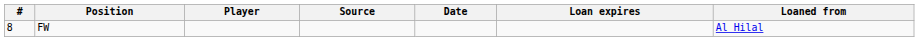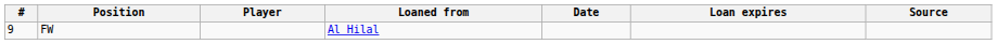columns swapped: Loaned from <-> Source
FW | #: 8 -> 9
